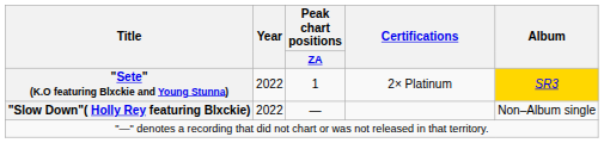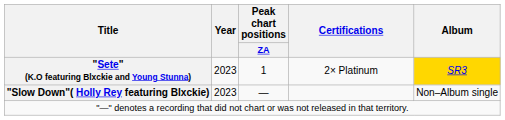"Sete" (K.O featuring Blxckie and Young Stunna) | Year: 2022 -> 2023
"Slow Down"( Holly Rey featuring Blxckie) | Year: 2022 -> 2023
